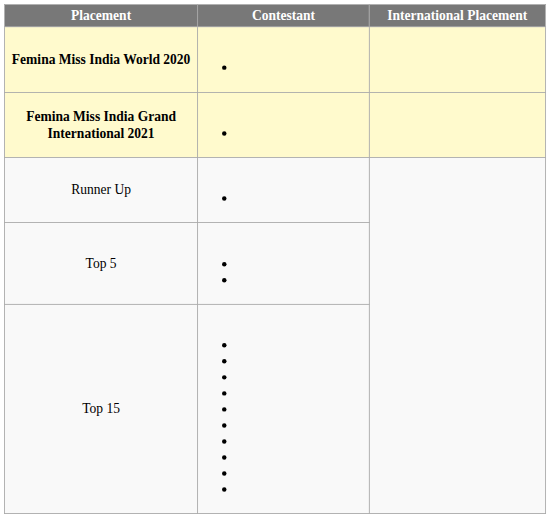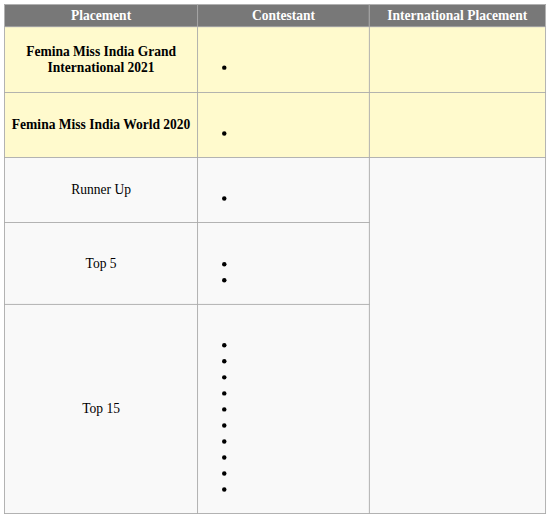rows swapped: Femina Miss India World 2020 <-> Femina Miss India Grand International 2021
